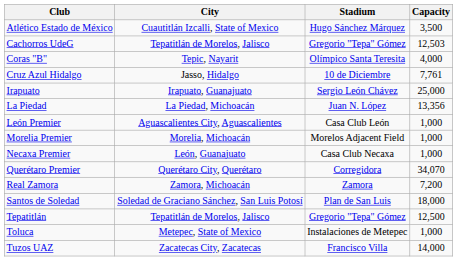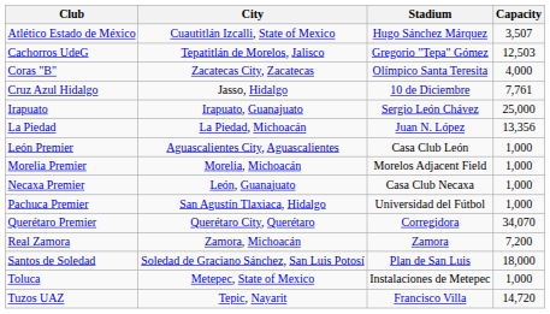Atlético Estado de México | Capacity: 3,500 -> 3,507
Coras "B" | City: Tepic, Nayarit -> Zacatecas City, Zacatecas
+ row: Pachuca Premier | San Agustín Tlaxiaca, Hidalgo | Universidad del Fútbol | 1,000
- row: Tepatitlán | Tepatitlán de Morelos, Jalisco | Gregorio "Tepa" Gómez | 12,500
Tuzos UAZ | City: Zacatecas City, Zacatecas -> Tepic, Nayarit
Tuzos UAZ | Capacity: 14,000 -> 14,720
